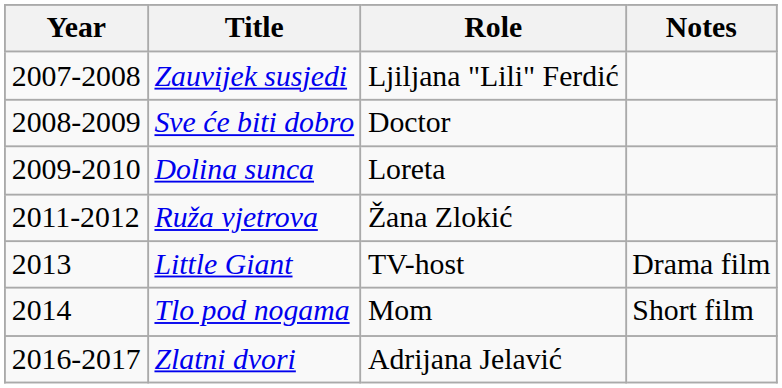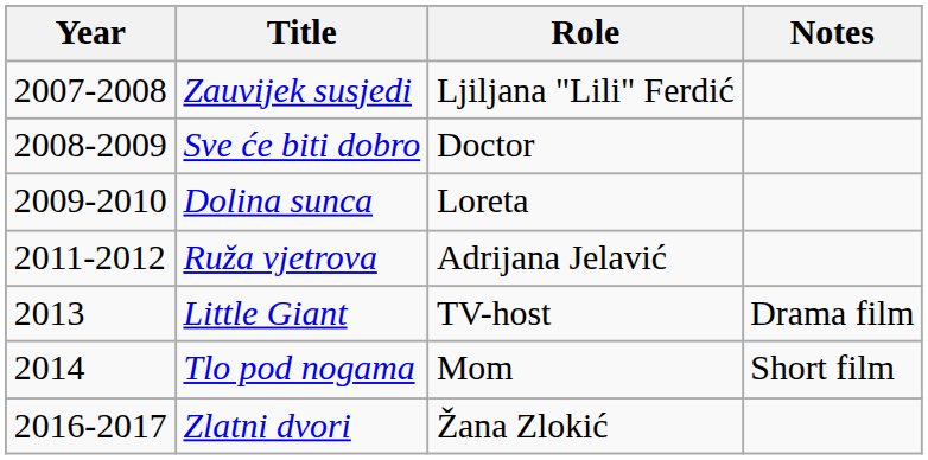Ruža vjetrova | Role: Žana Zlokić -> Adrijana Jelavić
Zlatni dvori | Role: Adrijana Jelavić -> Žana Zlokić
